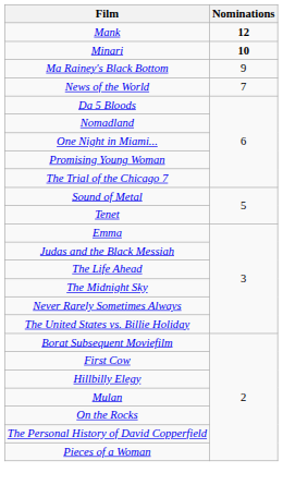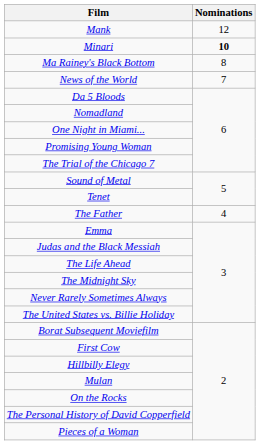Mank | Nominations: bold -> normal
Ma Rainey's Black Bottom | Nominations: 9 -> 8
+ row: The Father | 4
